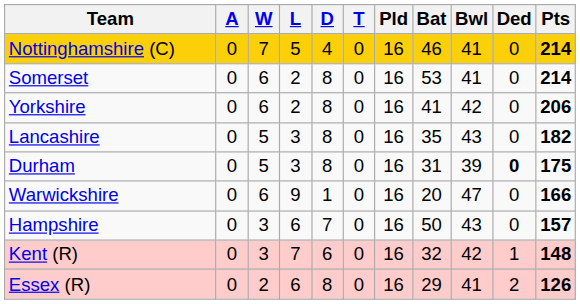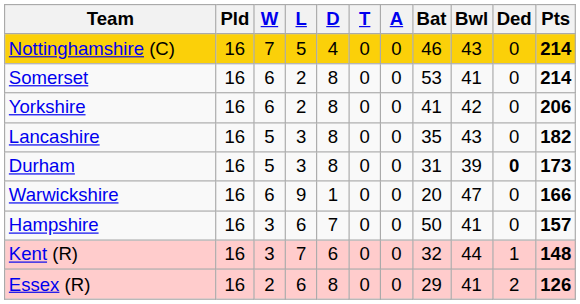columns swapped: Pld <-> A
Nottinghamshire (C) | Bwl: 41 -> 43
Durham | Pts: 175 -> 173
Hampshire | Bwl: 43 -> 41
Kent (R) | Bwl: 42 -> 44
